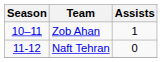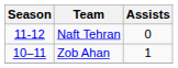rows swapped: Zob Ahan <-> Naft Tehran
